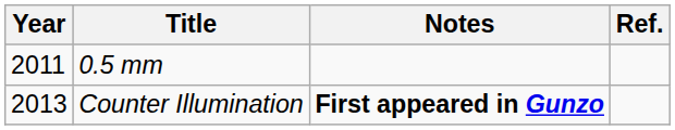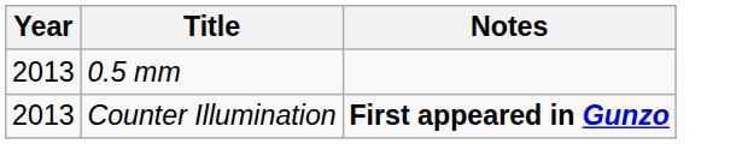- column: Ref.
0.5 mm | Year: 2011 -> 2013
